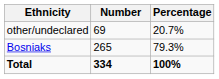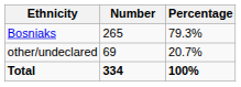rows swapped: Bosniaks <-> other/undeclared
